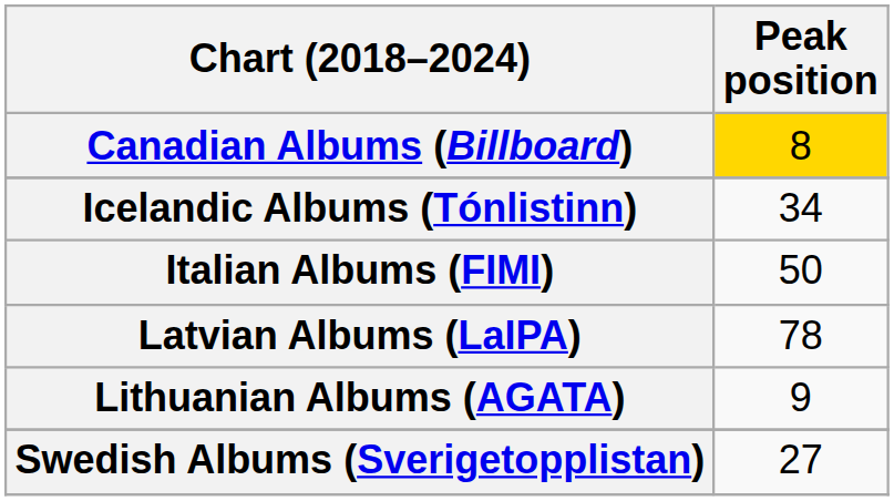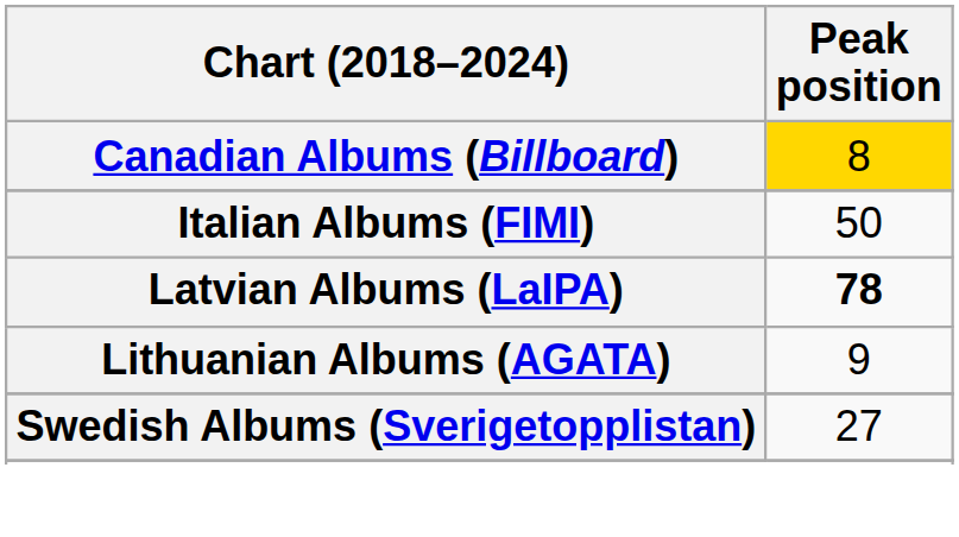- row: Icelandic Albums (Tónlistinn) | 34
Latvian Albums (LaIPA) | Peak position: normal -> bold
